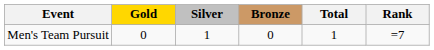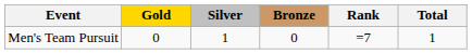columns swapped: Total <-> Rank
